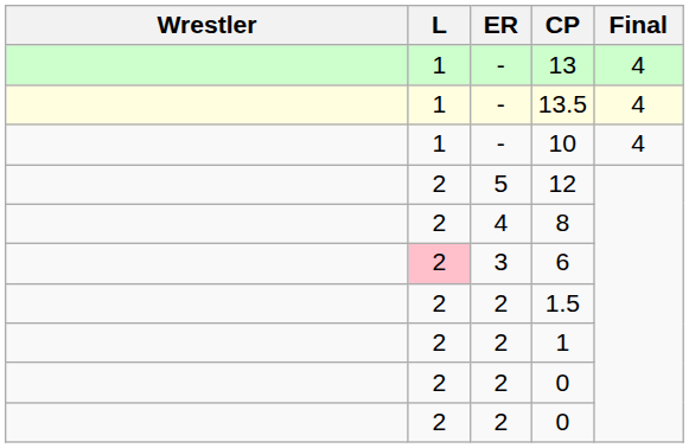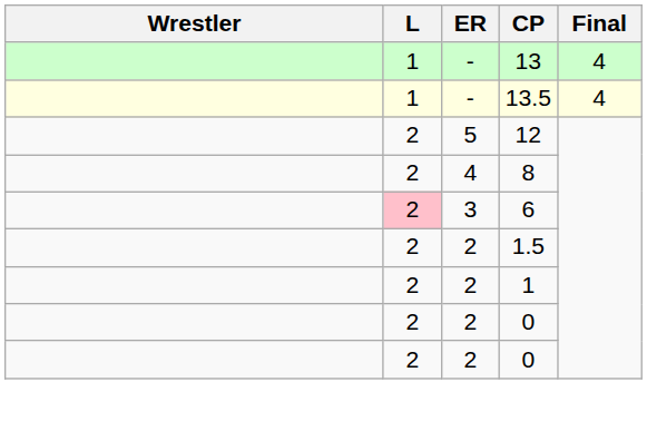- row: 1 | - | 10 | 4
